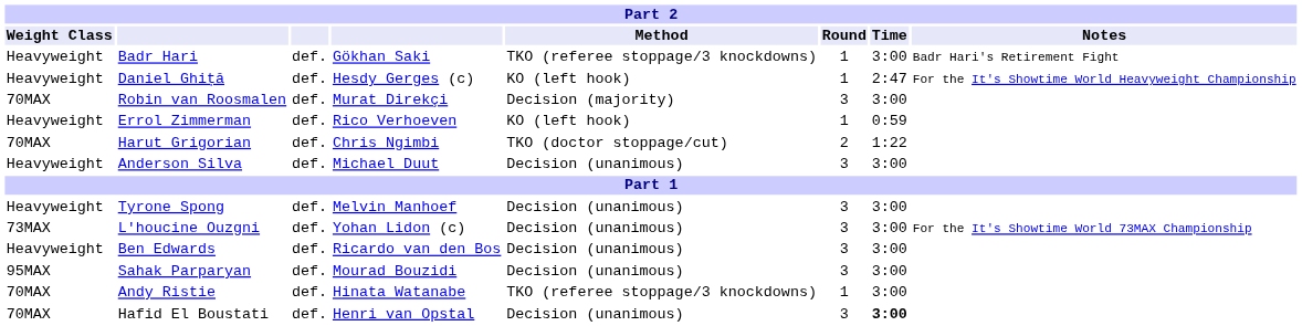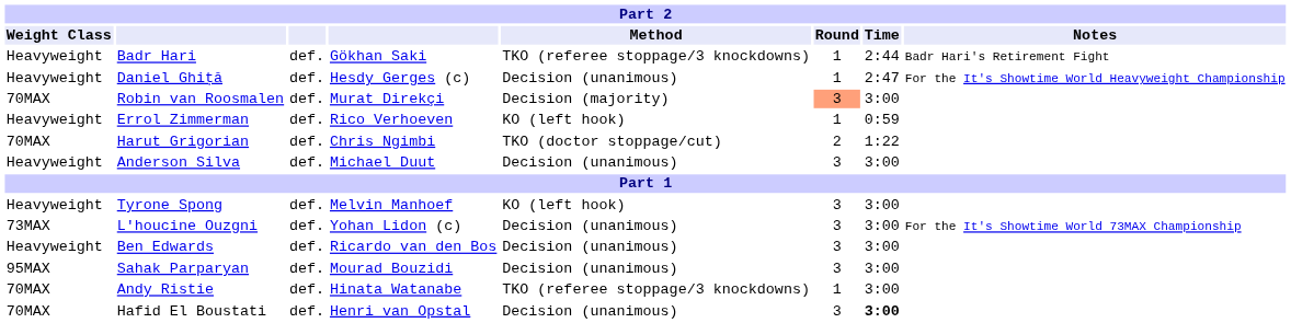Badr Hari | Time: 3:00 -> 2:44
Daniel Ghiță | Method: KO (left hook) -> Decision (unanimous)
Robin van Roosmalen | Round: no background -> lightsalmon background
Tyrone Spong | Method: Decision (unanimous) -> KO (left hook)
